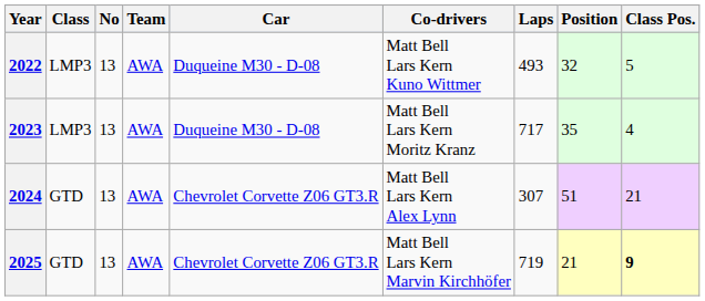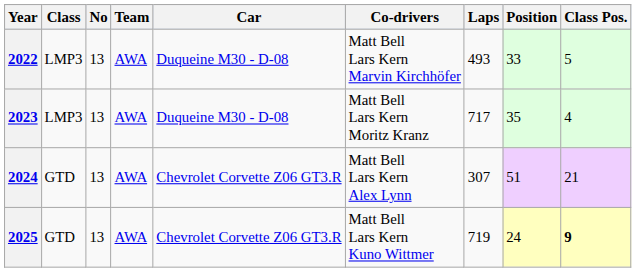2022 | Co-drivers: Matt Bell Lars Kern Kuno Wittmer -> Matt Bell Lars Kern Marvin Kirchhöfer
2022 | Position: 32 -> 33
2025 | Co-drivers: Matt Bell Lars Kern Marvin Kirchhöfer -> Matt Bell Lars Kern Kuno Wittmer
2025 | Position: 21 -> 24
